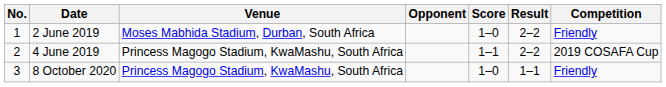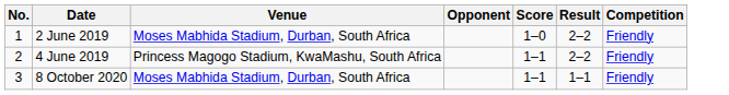4 June 2019 | Competition: 2019 COSAFA Cup -> Friendly
8 October 2020 | Venue: Princess Magogo Stadium, KwaMashu, South Africa -> Moses Mabhida Stadium, Durban, South Africa
8 October 2020 | Score: 1–0 -> 1–1
